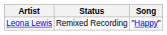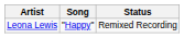columns swapped: Song <-> Status
